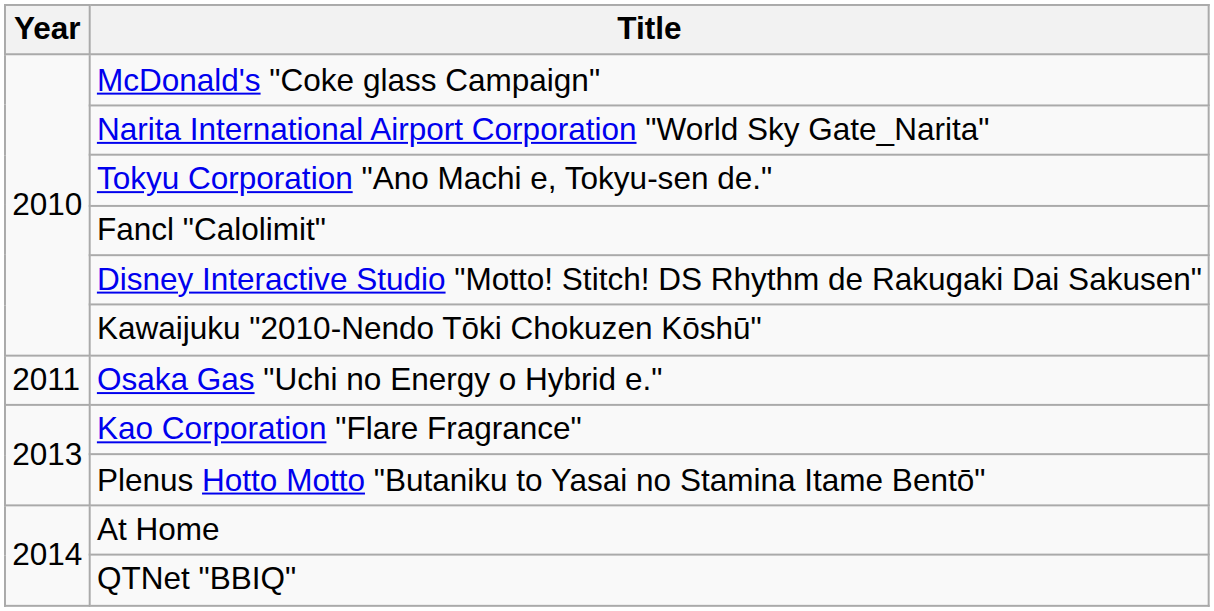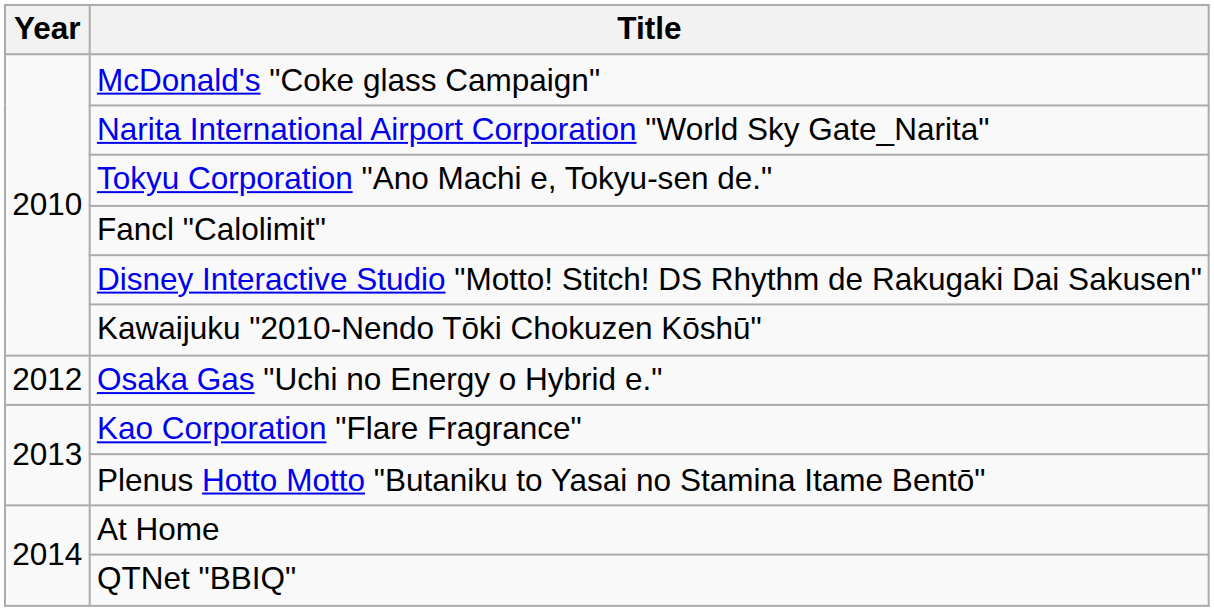Osaka Gas "Uchi no Energy o Hybrid e." | Year: 2011 -> 2012
